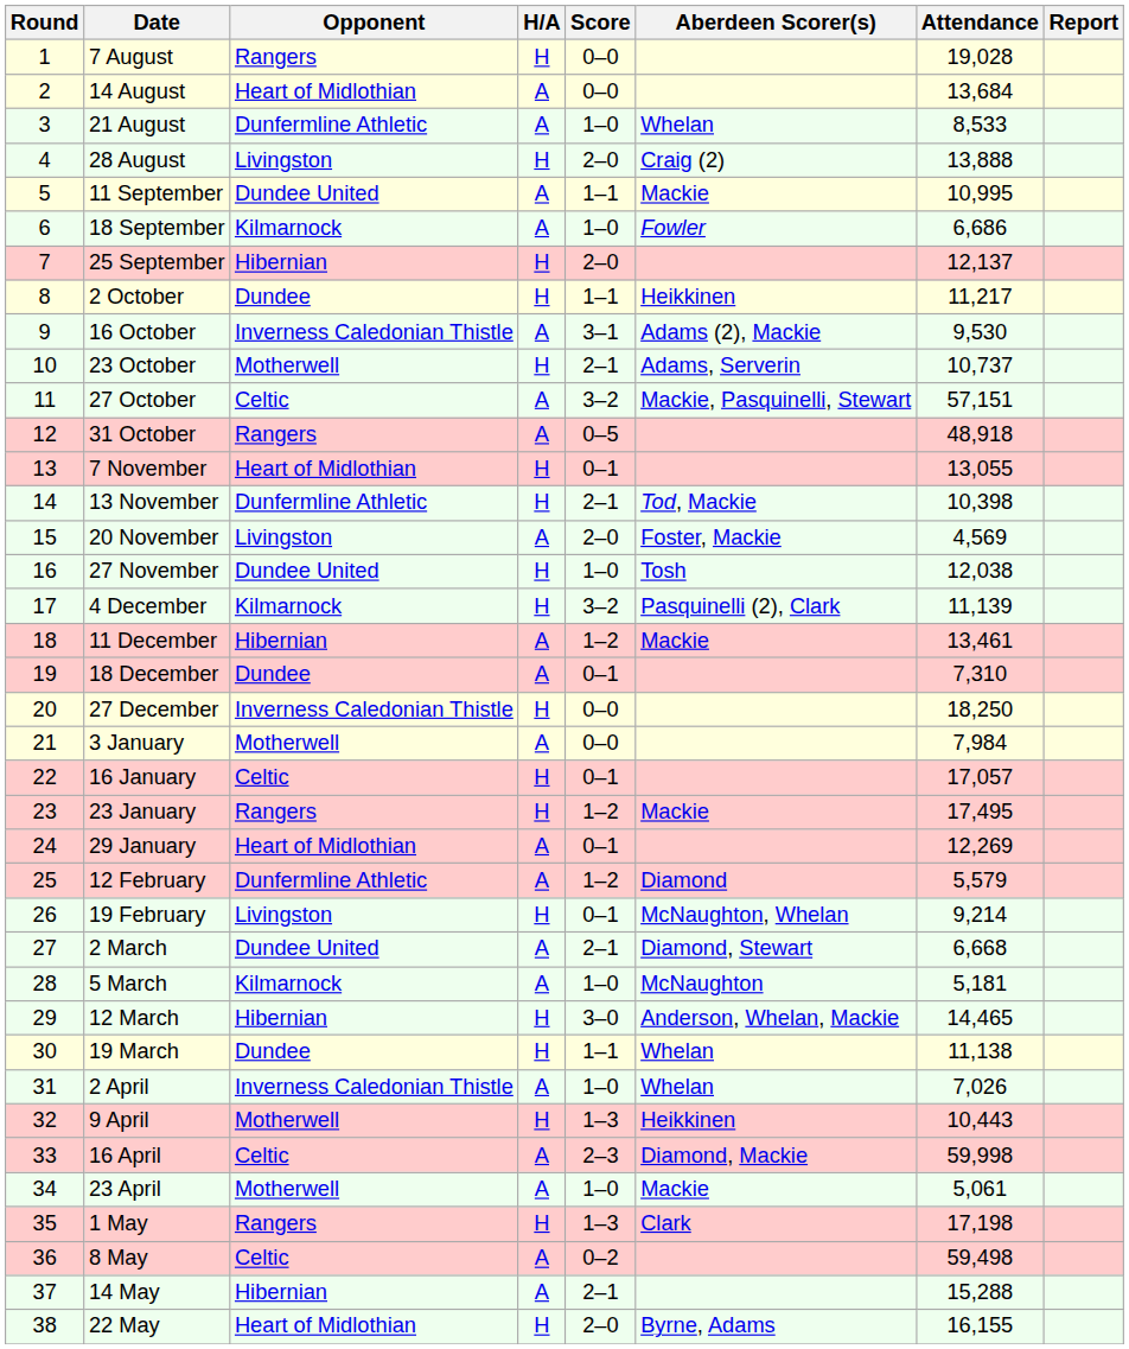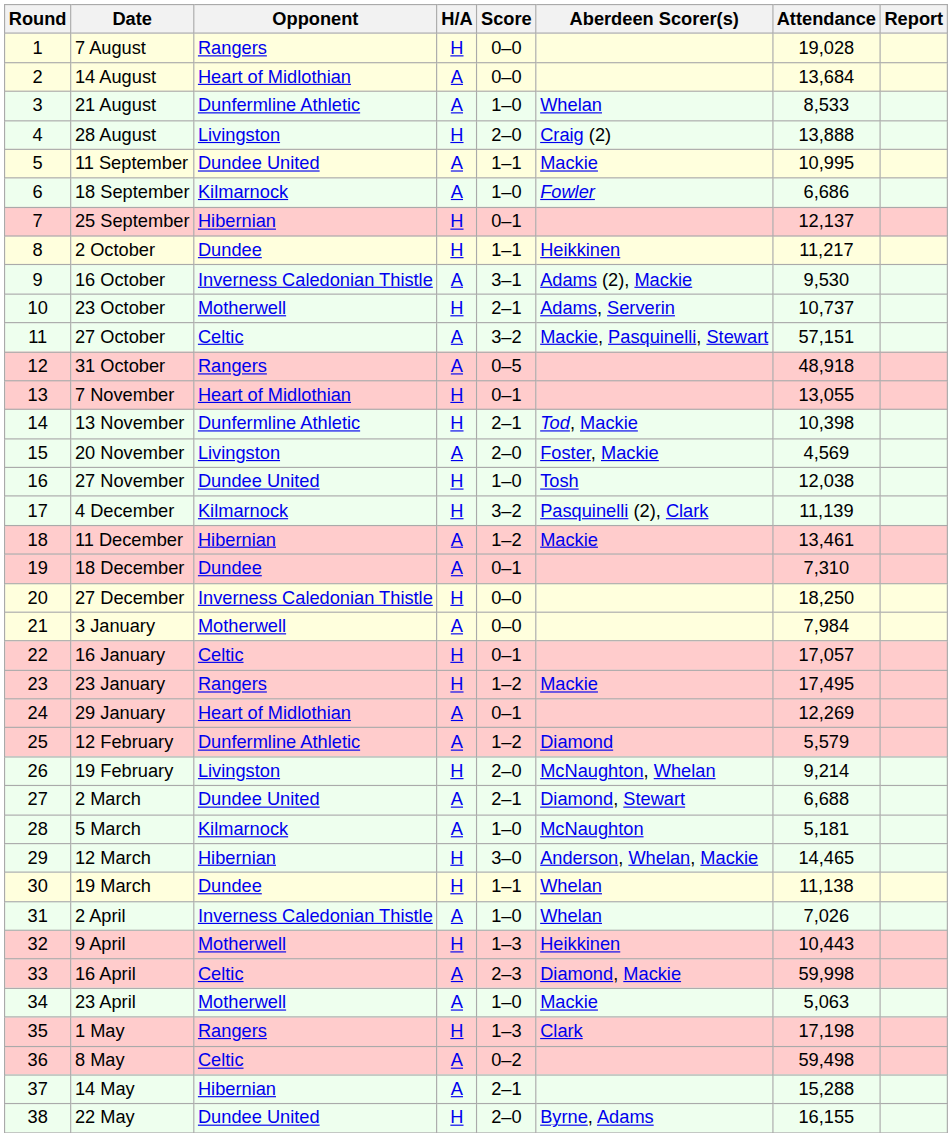25 September | Score: 2–0 -> 0–1
19 February | Score: 0–1 -> 2–0
2 March | Attendance: 6,668 -> 6,688
23 April | Attendance: 5,061 -> 5,063
22 May | Opponent: Heart of Midlothian -> Dundee United
